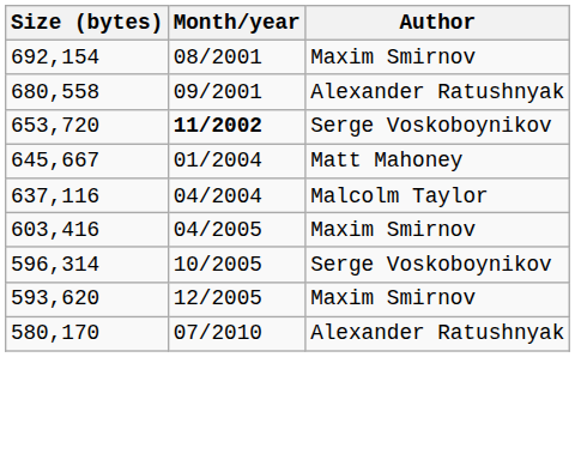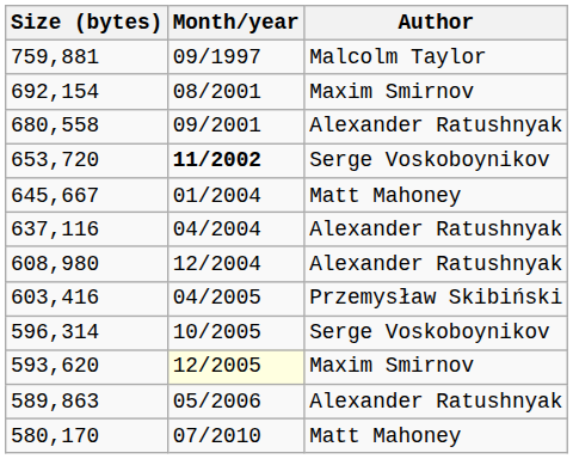+ row: 759,881 | 09/1997 | Malcolm Taylor
637,116 | Author: Malcolm Taylor -> Alexander Ratushnyak
+ row: 608,980 | 12/2004 | Alexander Ratushnyak
603,416 | Author: Maxim Smirnov -> Przemysław Skibiński
593,620 | Month/year: no background -> lightyellow background
+ row: 589,863 | 05/2006 | Alexander Ratushnyak
580,170 | Author: Alexander Ratushnyak -> Matt Mahoney
